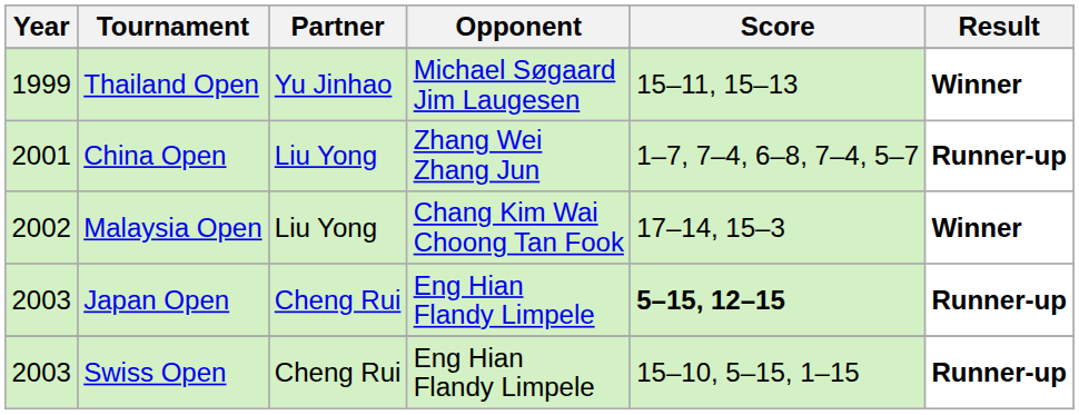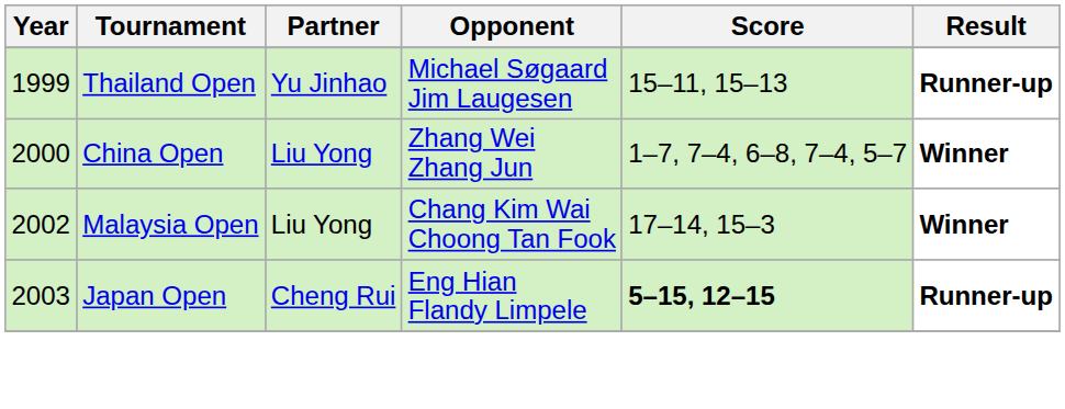Thailand Open | Result: Winner -> Runner-up
China Open | Year: 2001 -> 2000
China Open | Result: Runner-up -> Winner
- row: 2003 | Swiss Open | Cheng Rui | Eng Hian Flandy Limpele | 15–10, 5–15, 1–15 | Runner-up
